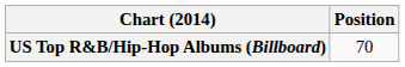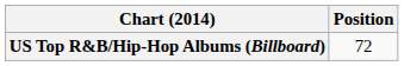US Top R&B/Hip-Hop Albums (Billboard) | Position: 70 -> 72
